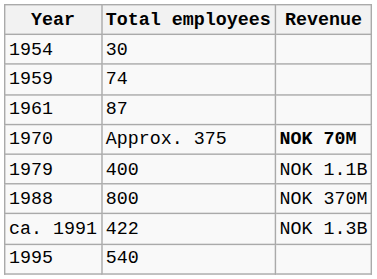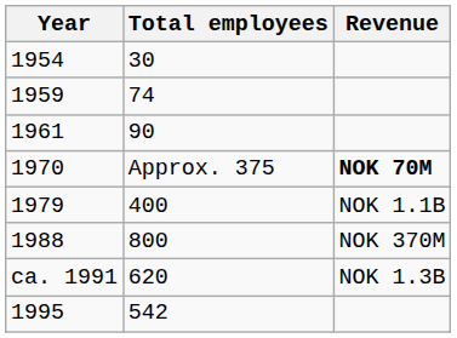1961 | Total employees: 87 -> 90
ca. 1991 | Total employees: 422 -> 620
1995 | Total employees: 540 -> 542
